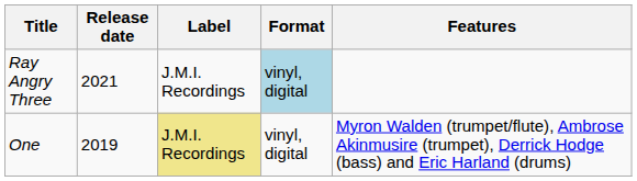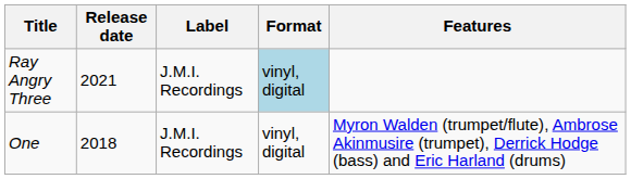One | Release date: 2019 -> 2018
One | Label: khaki background -> no background
